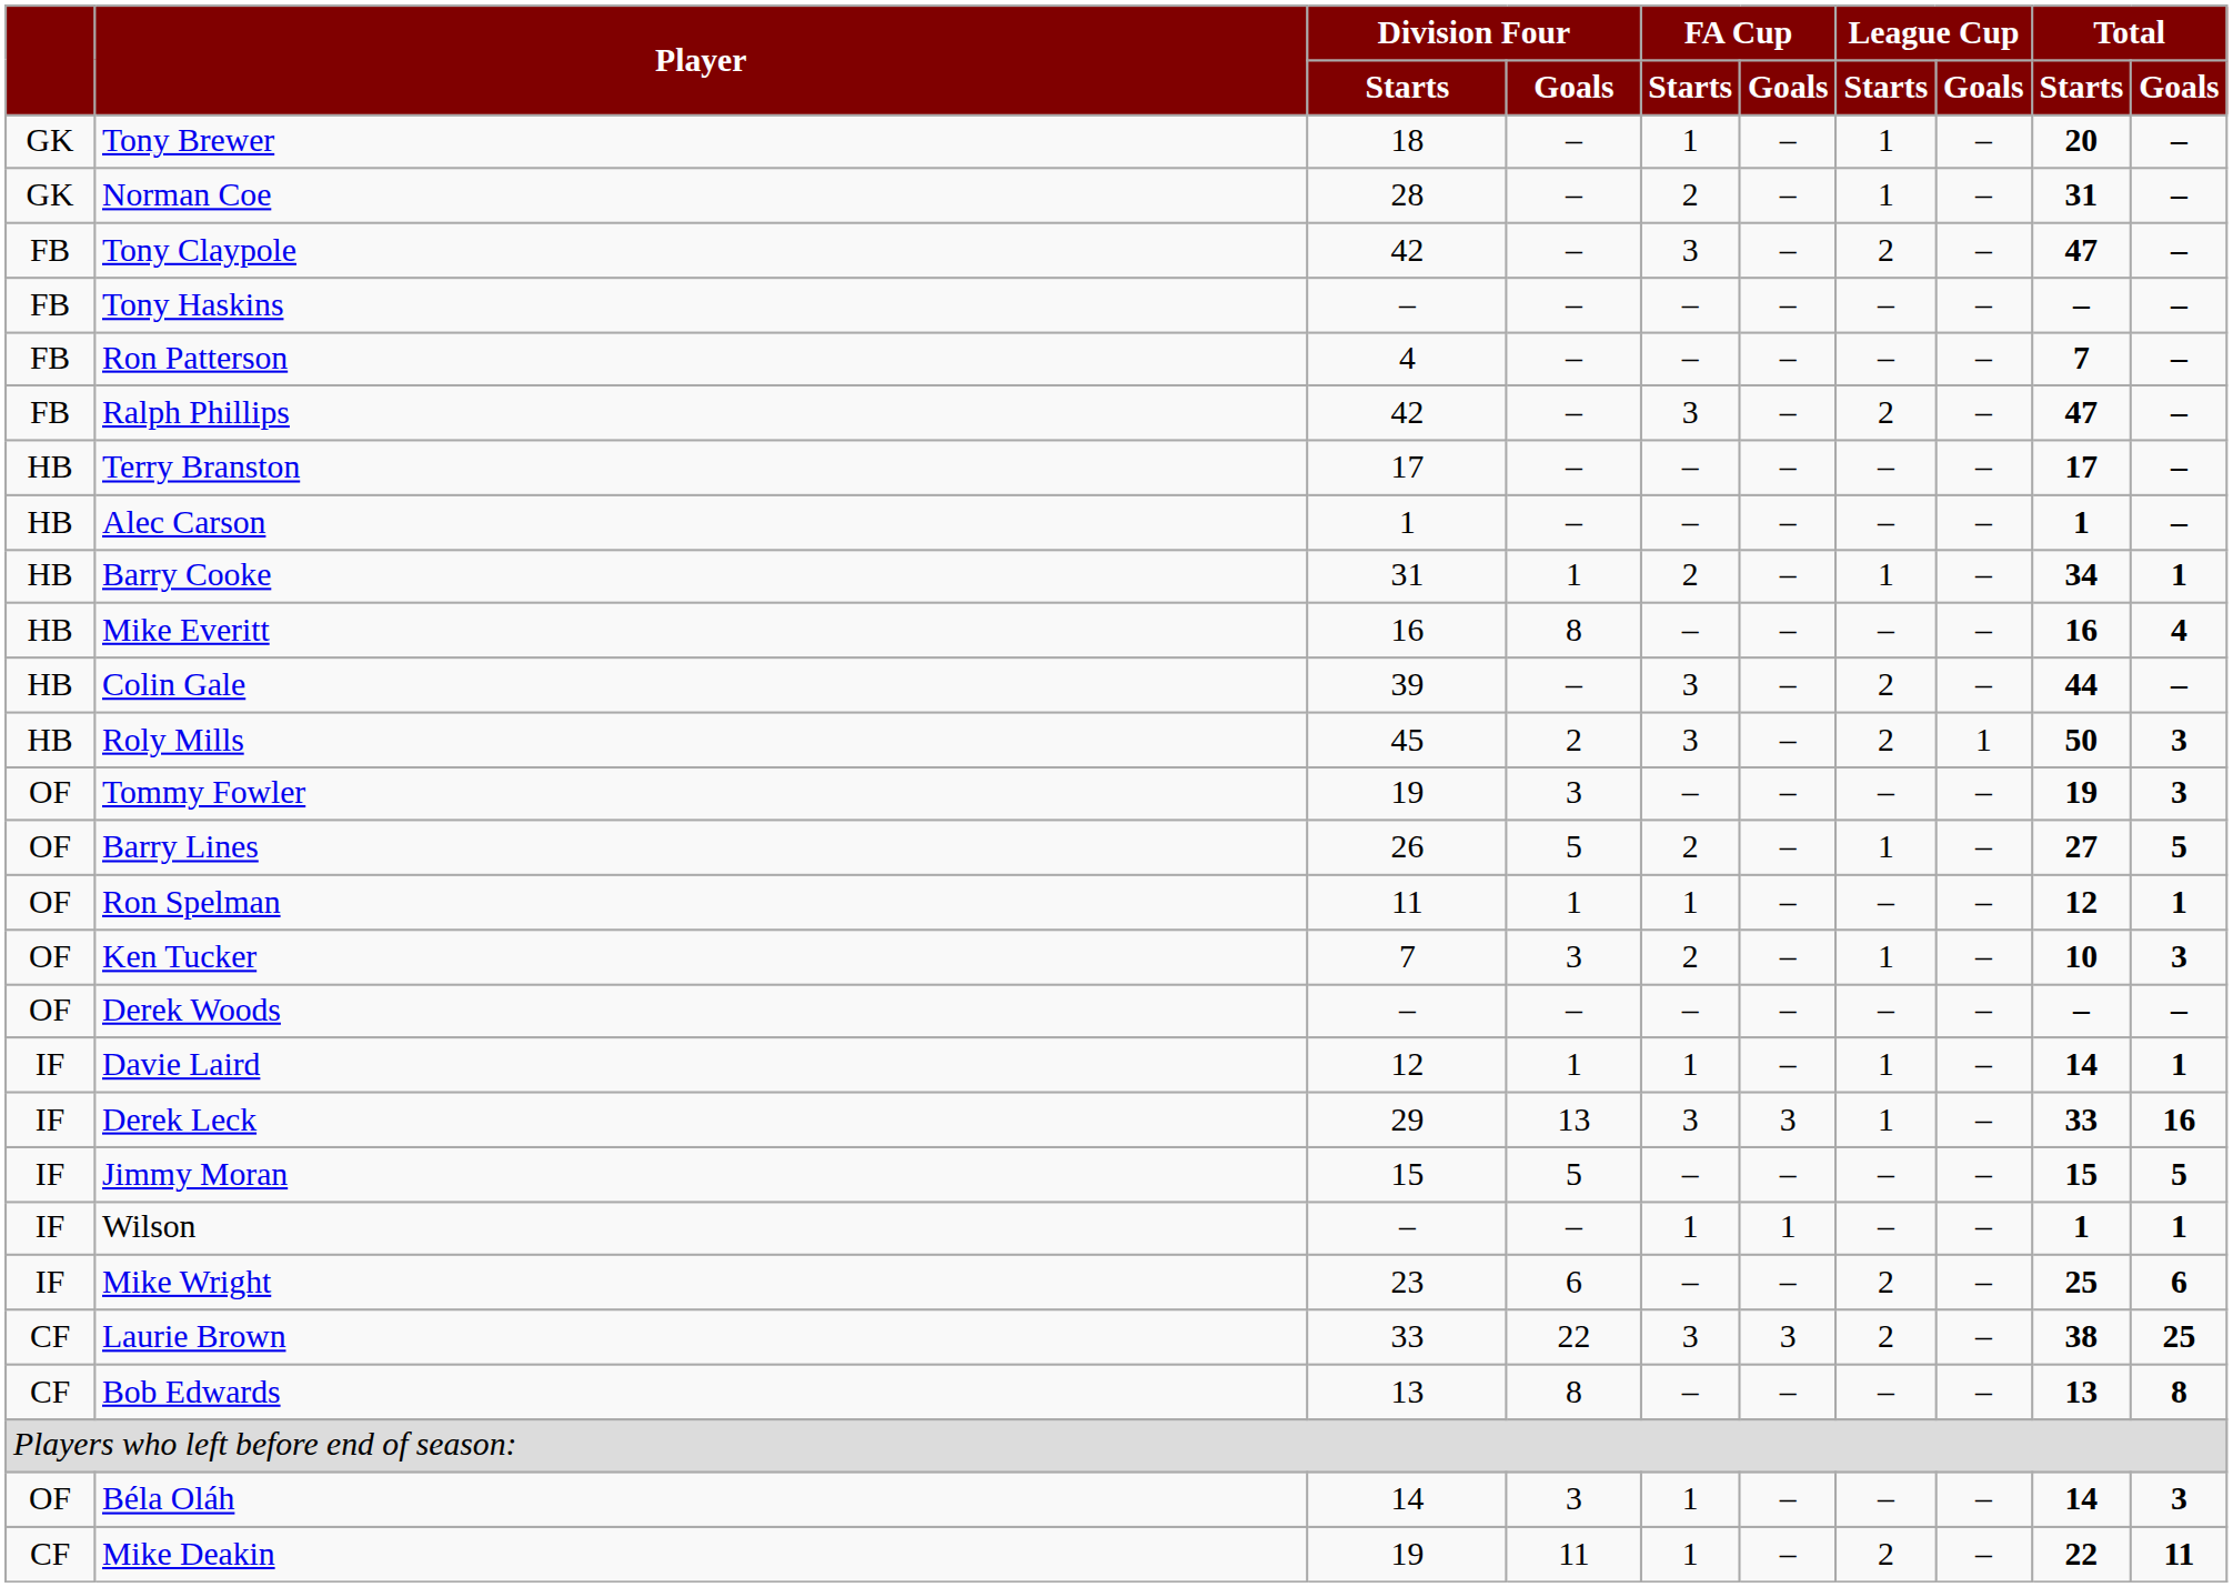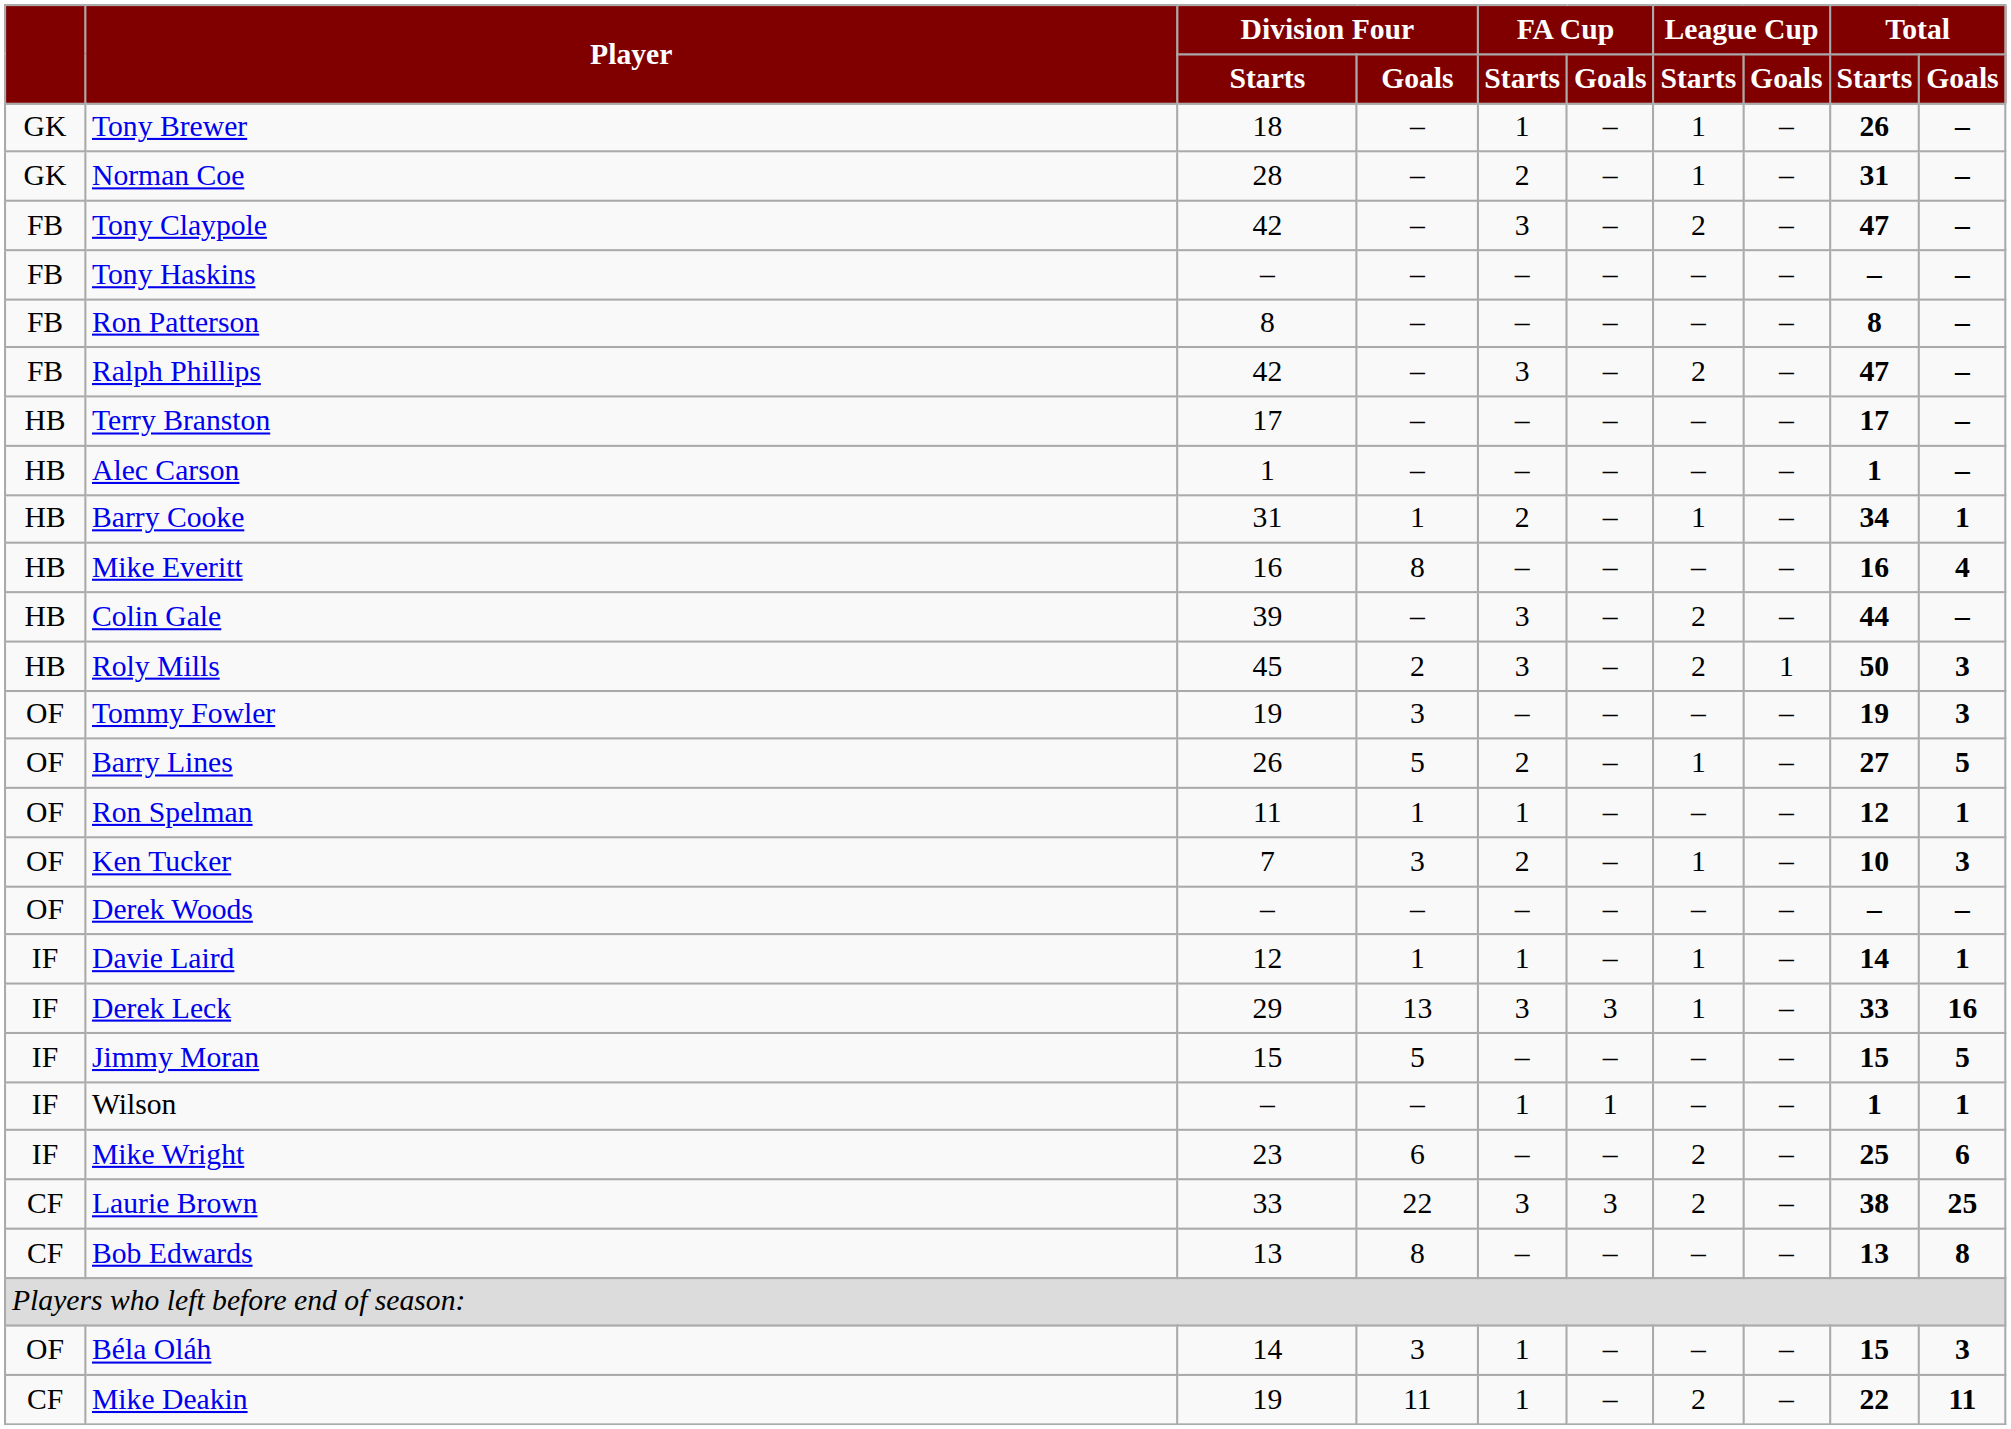Tony Brewer | Total / Starts: 20 -> 26
Ron Patterson | Division Four / Starts: 4 -> 8
Ron Patterson | Total / Starts: 7 -> 8
Béla Oláh | Total / Starts: 14 -> 15
